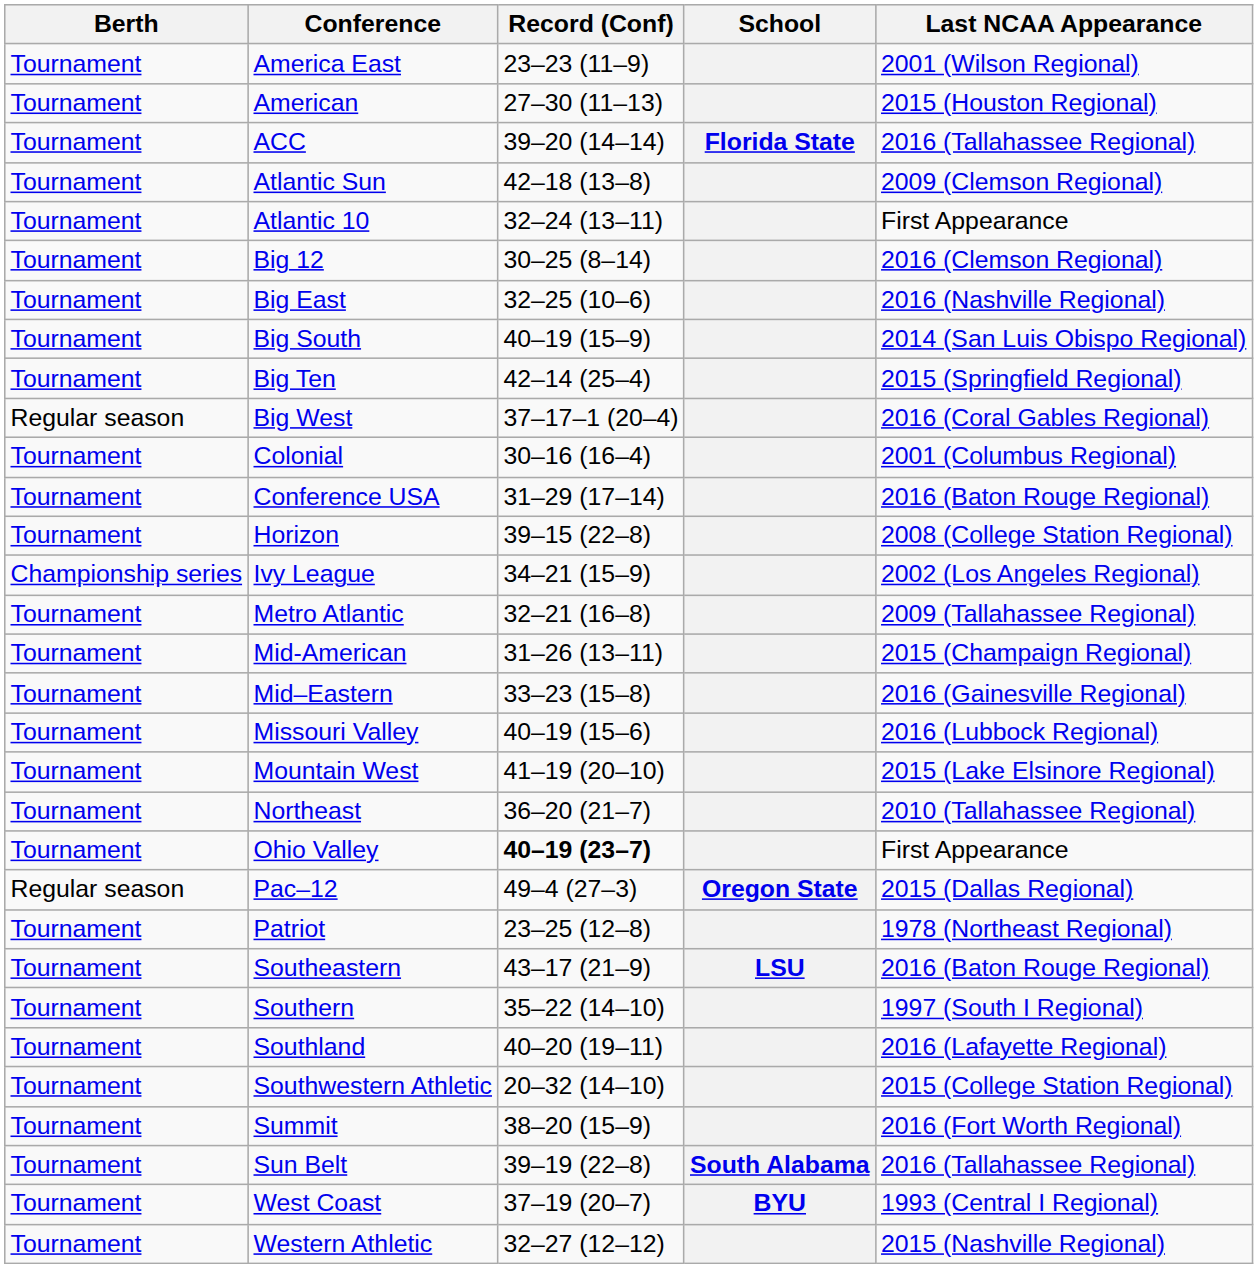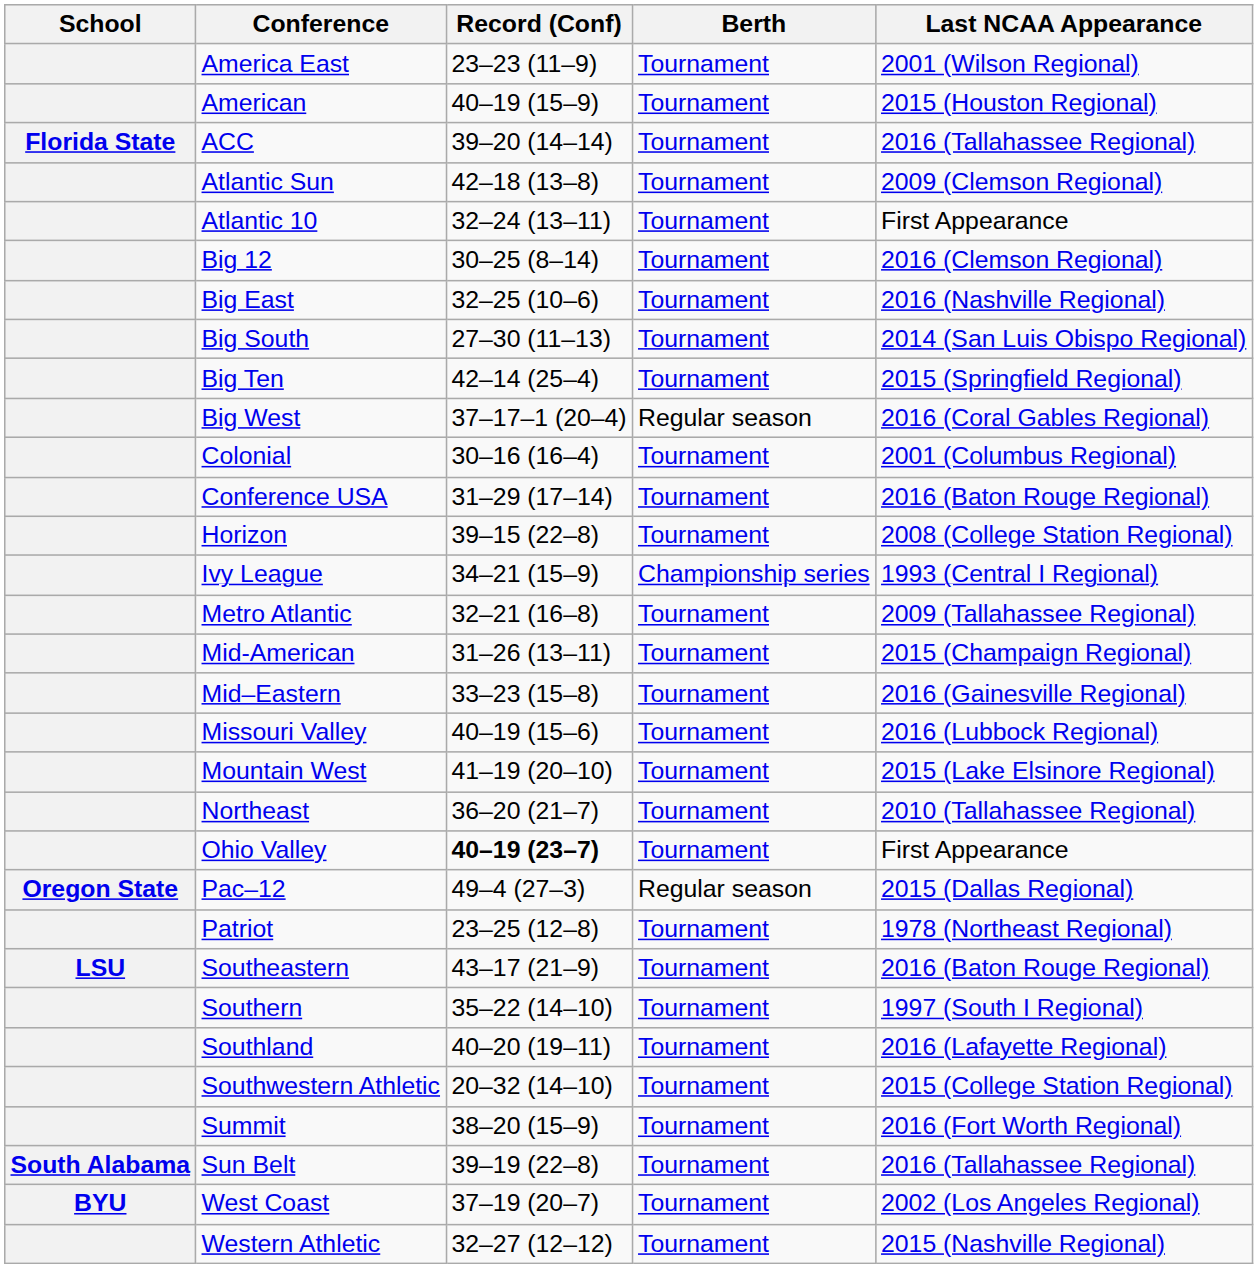columns swapped: School <-> Berth
American | Record (Conf): 27–30 (11–13) -> 40–19 (15–9)
Big South | Record (Conf): 40–19 (15–9) -> 27–30 (11–13)
Ivy League | Last NCAA Appearance: 2002 (Los Angeles Regional) -> 1993 (Central I Regional)
West Coast | Last NCAA Appearance: 1993 (Central I Regional) -> 2002 (Los Angeles Regional)
